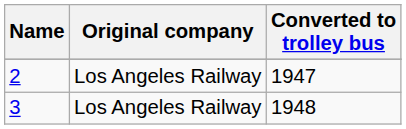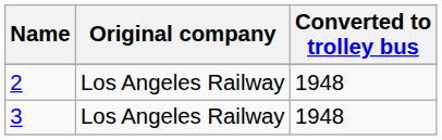2 | Converted to trolley bus: 1947 -> 1948
